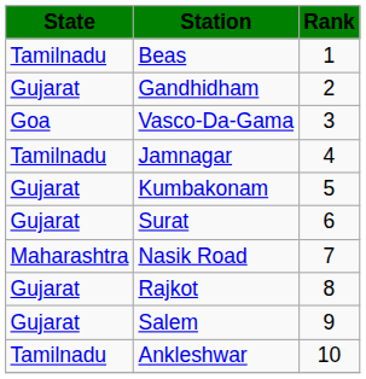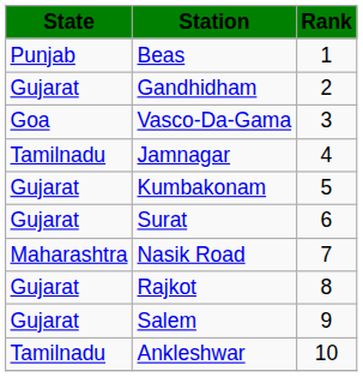Beas | State: Tamilnadu -> Punjab
